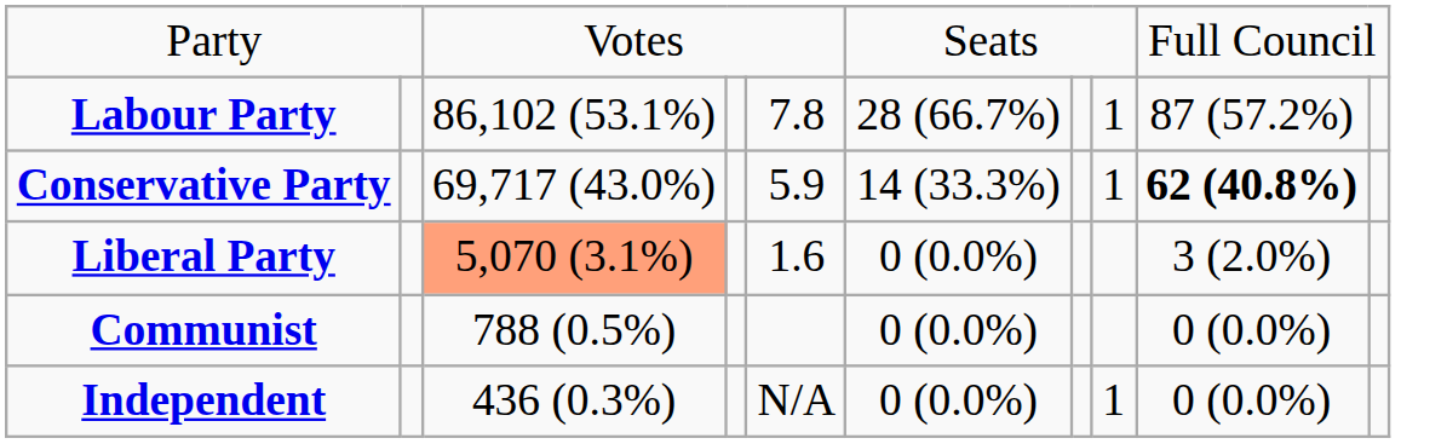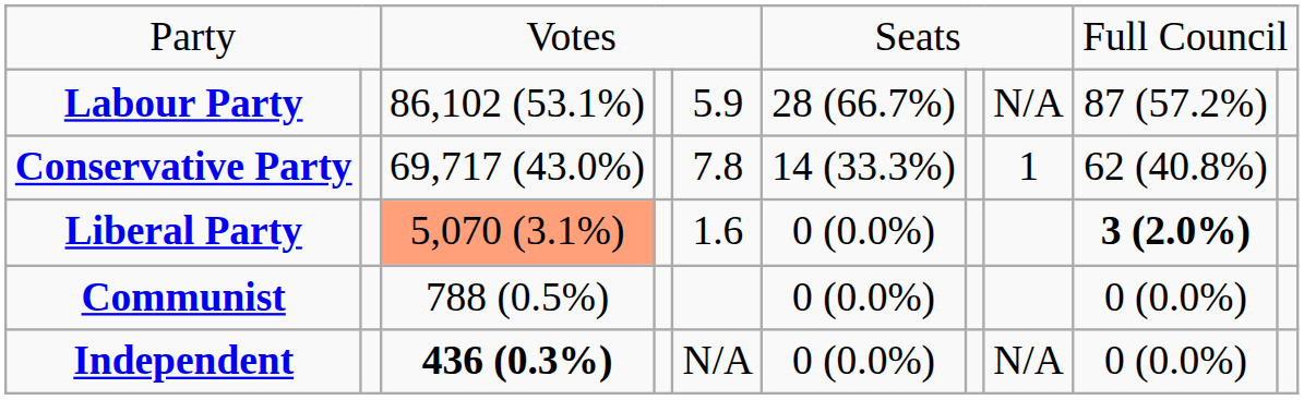Labour Party | column 5: 7.8 -> 5.9
Labour Party | column 8: 1 -> N/A
Conservative Party | column 5: 5.9 -> 7.8
Conservative Party | column 9: bold -> normal
Liberal Party | column 9: normal -> bold
Independent | column 3: normal -> bold
Independent | column 8: 1 -> N/A
